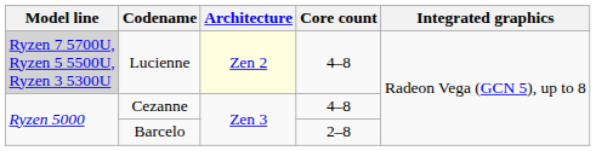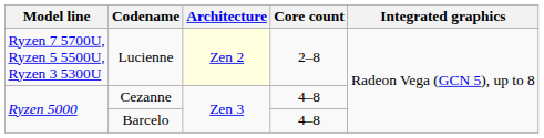Lucienne | Model line: lightgrey background -> no background
Lucienne | Core count: 4–8 -> 2–8
Barcelo | Core count: 2–8 -> 4–8
